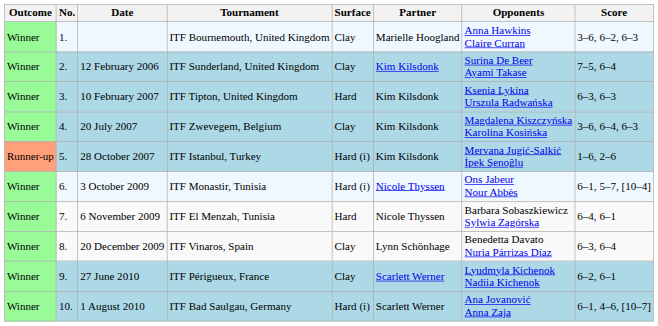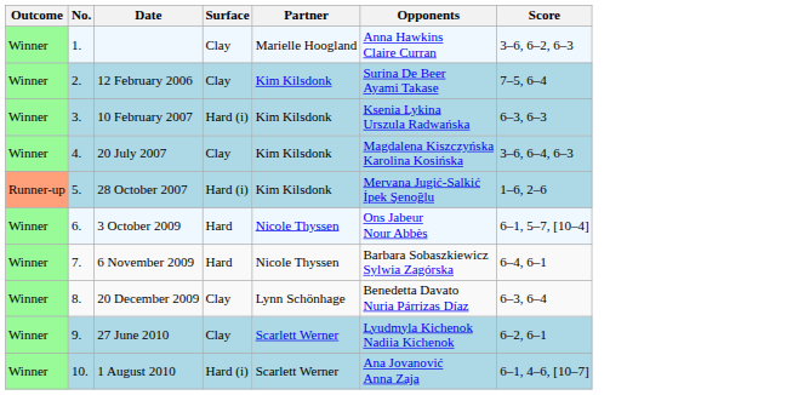- column: Tournament | ITF Bournemouth, United Kingdom | ITF Sunderland, United Kingdom | ITF Tipton, United Kingdom | ITF Zwevegem, Belgium | ITF Istanbul, Turkey | ITF Monastir, Tunisia | ITF El Menzah, Tunisia | ITF Vinaros, Spain | ITF Périgueux, France | ITF Bad Saulgau, Germany
10 February 2007 | Surface: Hard -> Hard (i)
3 October 2009 | Surface: Hard (i) -> Hard
